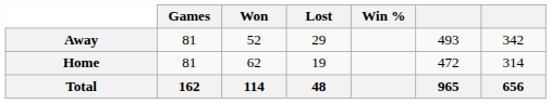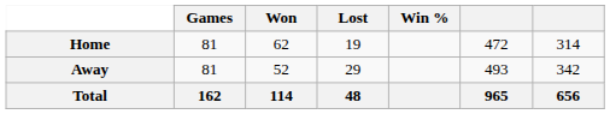rows swapped: Home <-> Away
